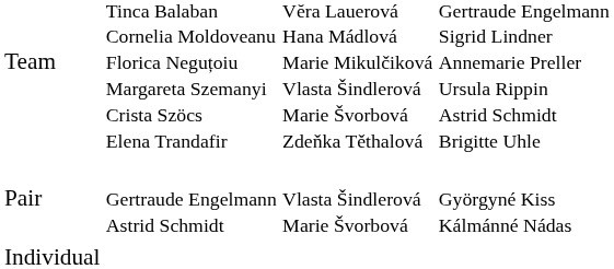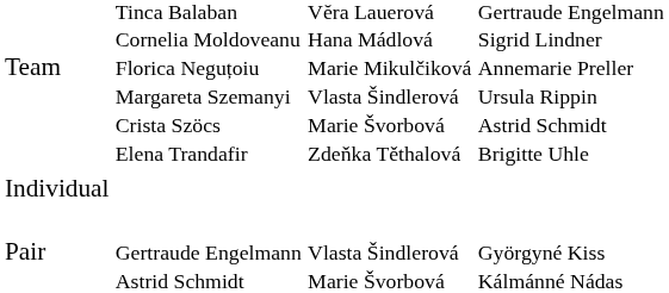rows swapped: Pair <-> Individual
